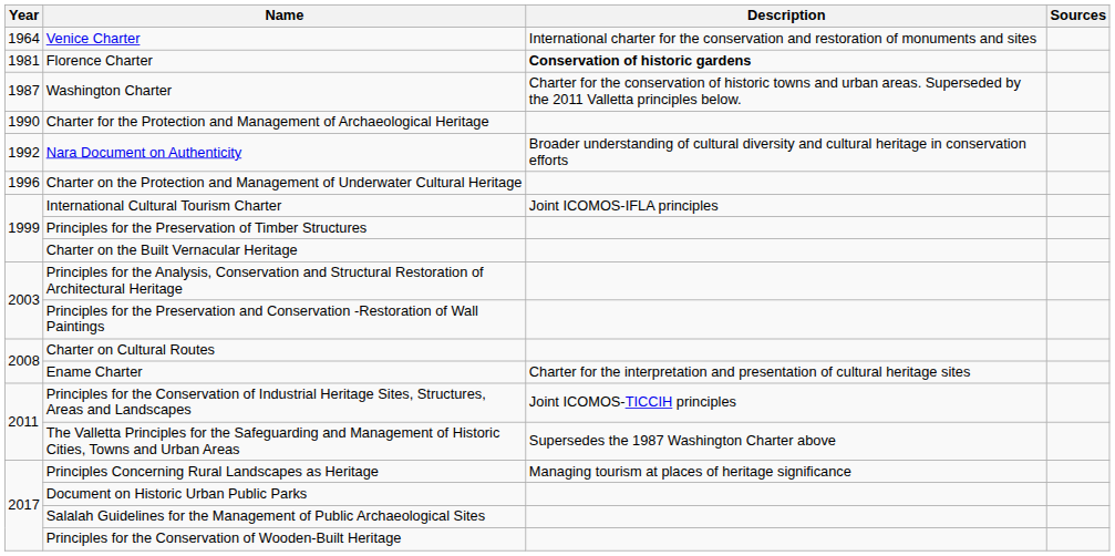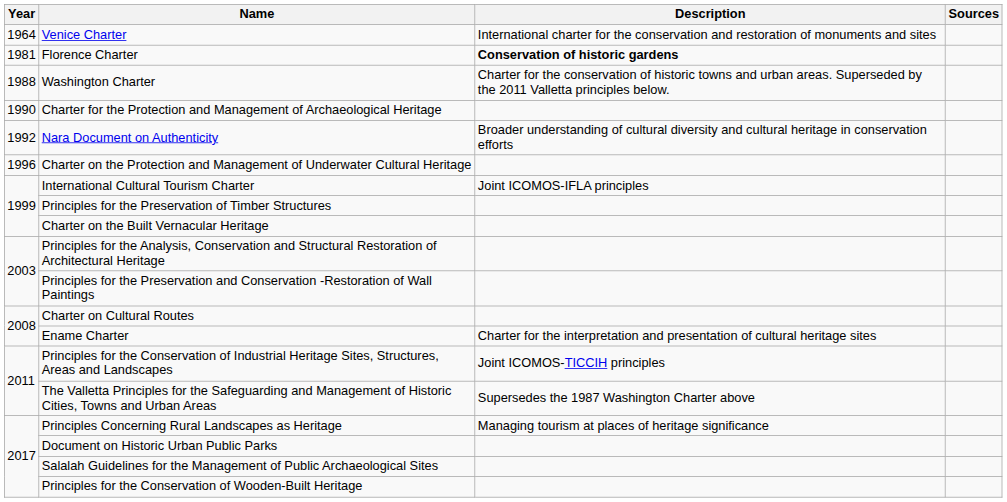Washington Charter | Year: 1987 -> 1988
